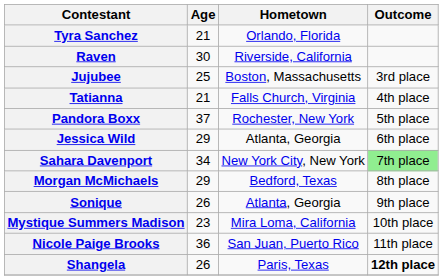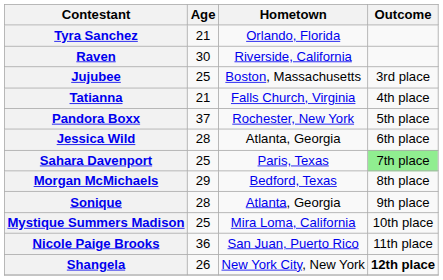Jessica Wild | Age: 29 -> 28
Sahara Davenport | Age: 34 -> 25
Sahara Davenport | Hometown: New York City, New York -> Paris, Texas
Sonique | Age: 26 -> 28
Mystique Summers Madison | Age: 23 -> 25
Shangela | Hometown: Paris, Texas -> New York City, New York
